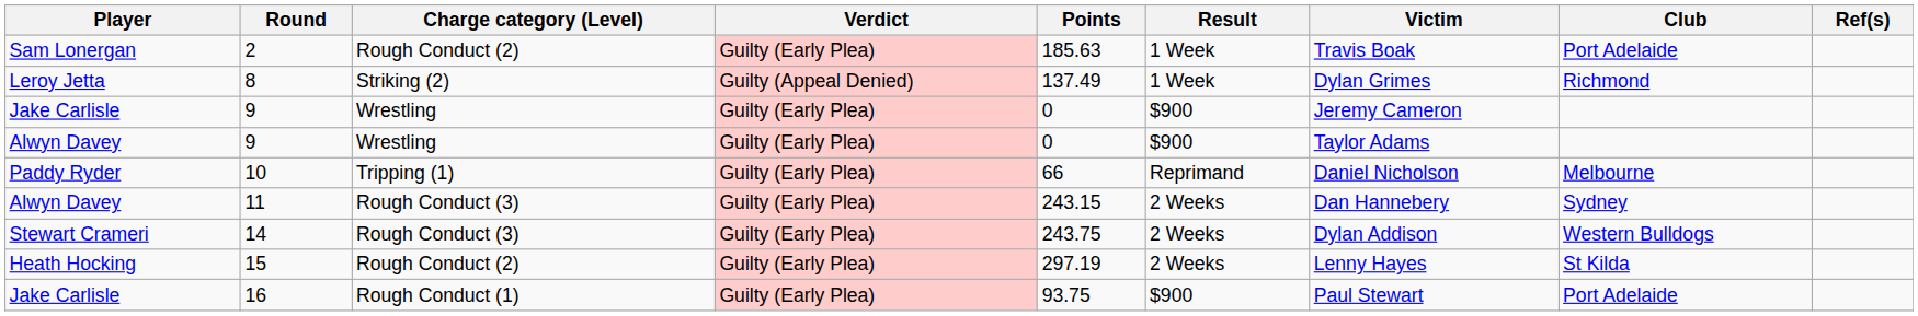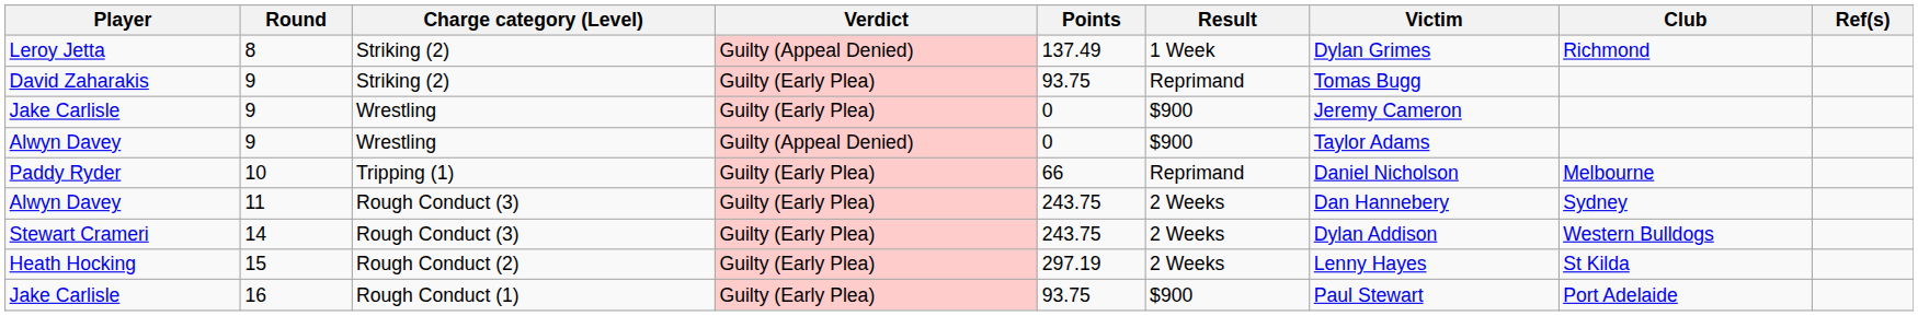- row: Sam Lonergan | 2 | Rough Conduct (2) | Guilty (Early Plea) | 185.63 | 1 Week | Travis Boak | Port Adelaide
+ row: David Zaharakis | 9 | Striking (2) | Guilty (Early Plea) | 93.75 | Reprimand | Tomas Bugg
Alwyn Davey / 9 | Verdict: Guilty (Early Plea) -> Guilty (Appeal Denied)
Alwyn Davey / 11 | Points: 243.15 -> 243.75
